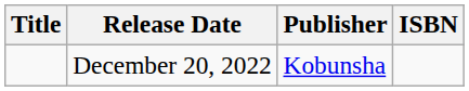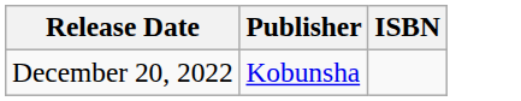- column: Title
